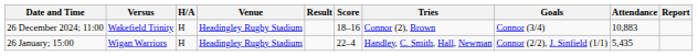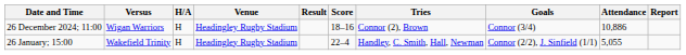26 December 2024; 11:00 | Versus: Wakefield Trinity -> Wigan Warriors
26 December 2024; 11:00 | Attendance: 10,883 -> 10,886
26 January; 15:00 | Versus: Wigan Warriors -> Wakefield Trinity
26 January; 15:00 | Attendance: 5,435 -> 5,055
